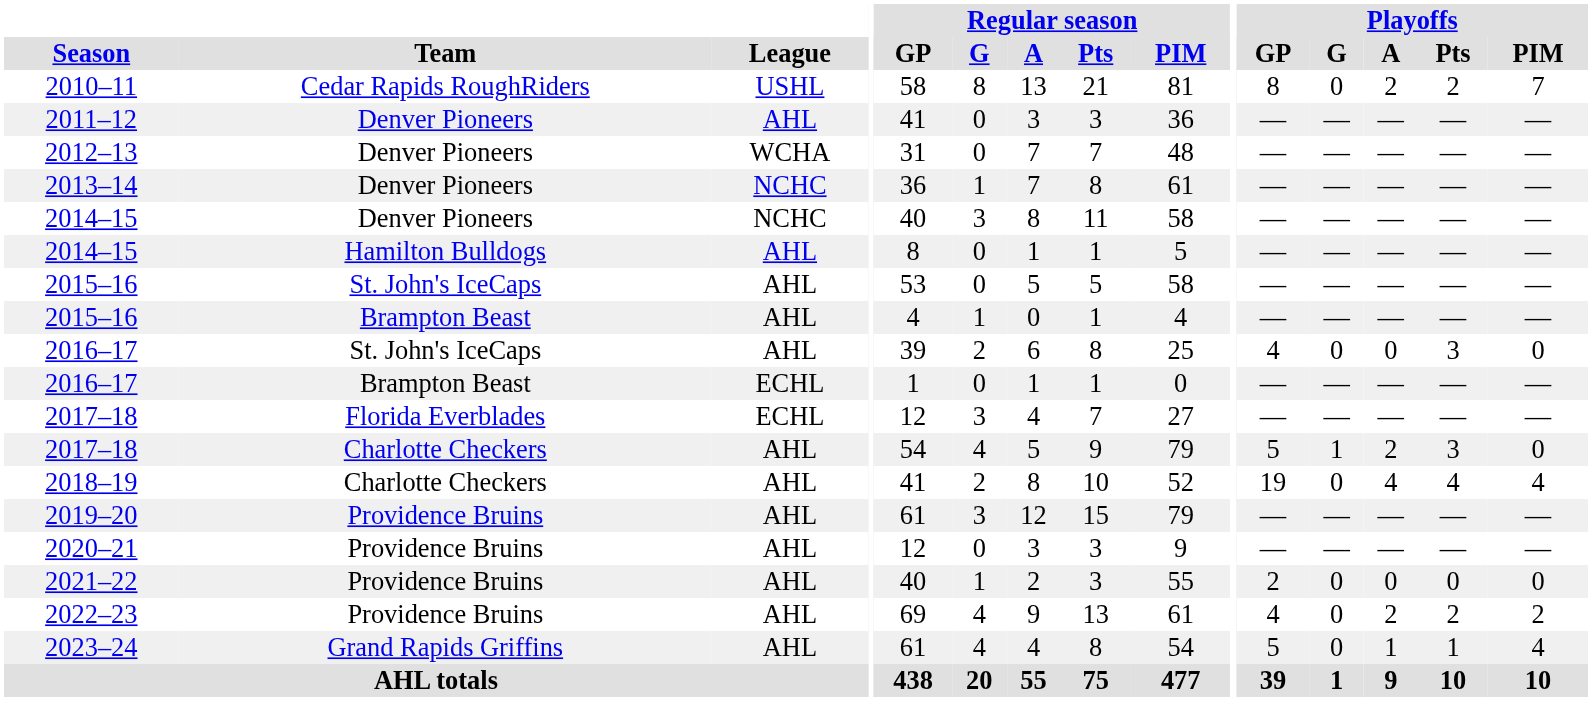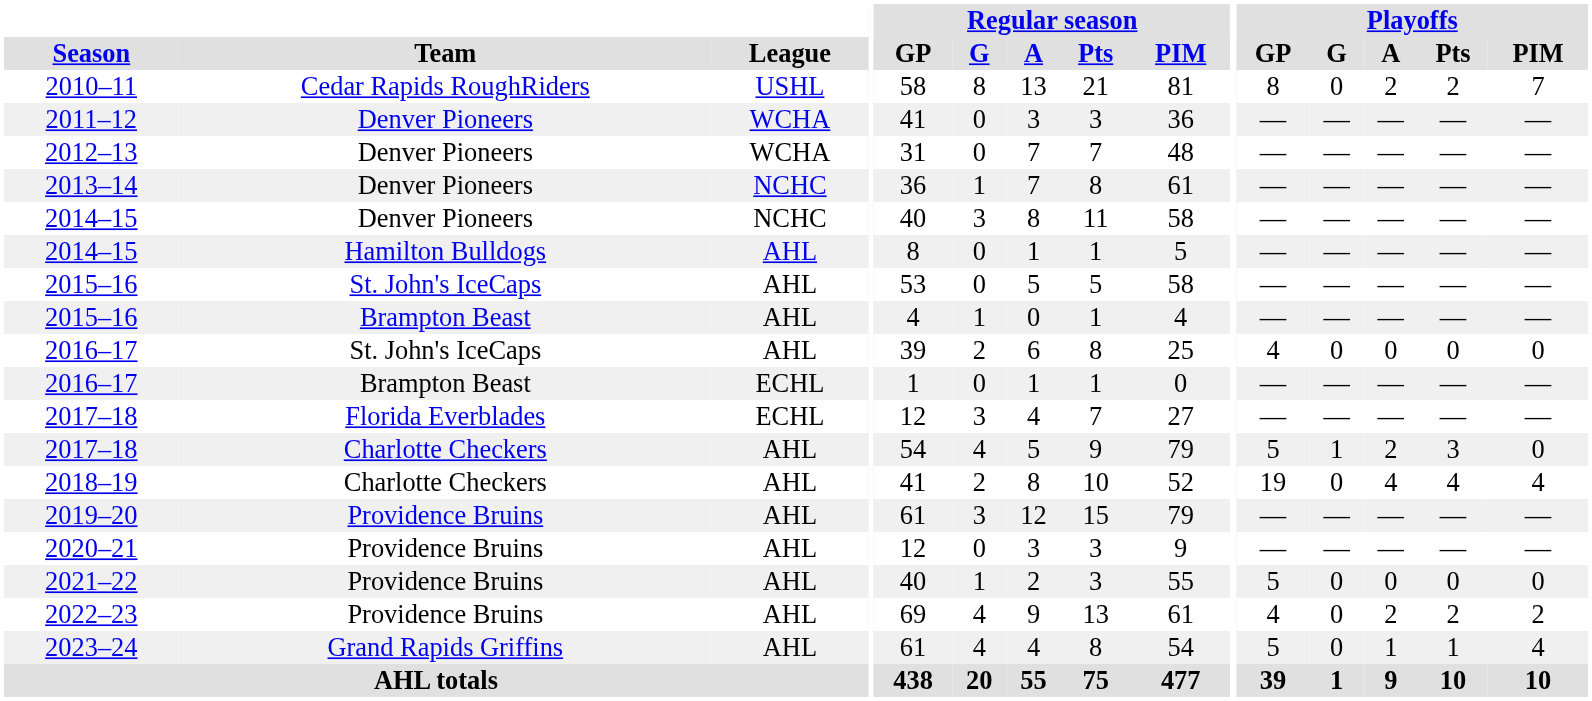2011–12 | League: AHL -> WCHA
2016–17 / St. John's IceCaps | Playoffs / Pts: 3 -> 0
2021–22 | Playoffs / GP: 2 -> 5
